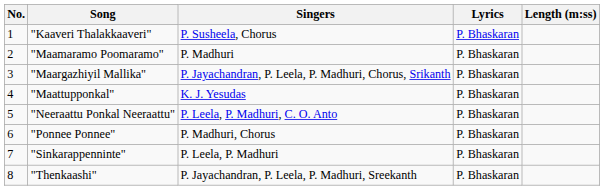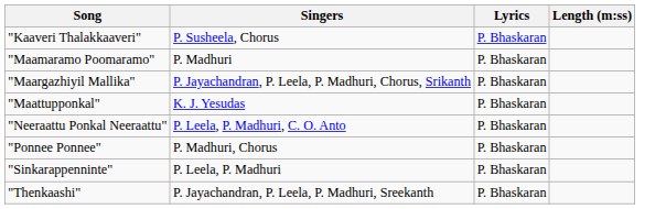- column: No. | 1 | 2 | 3 | 4 | 5 | 6 | 7 | 8
